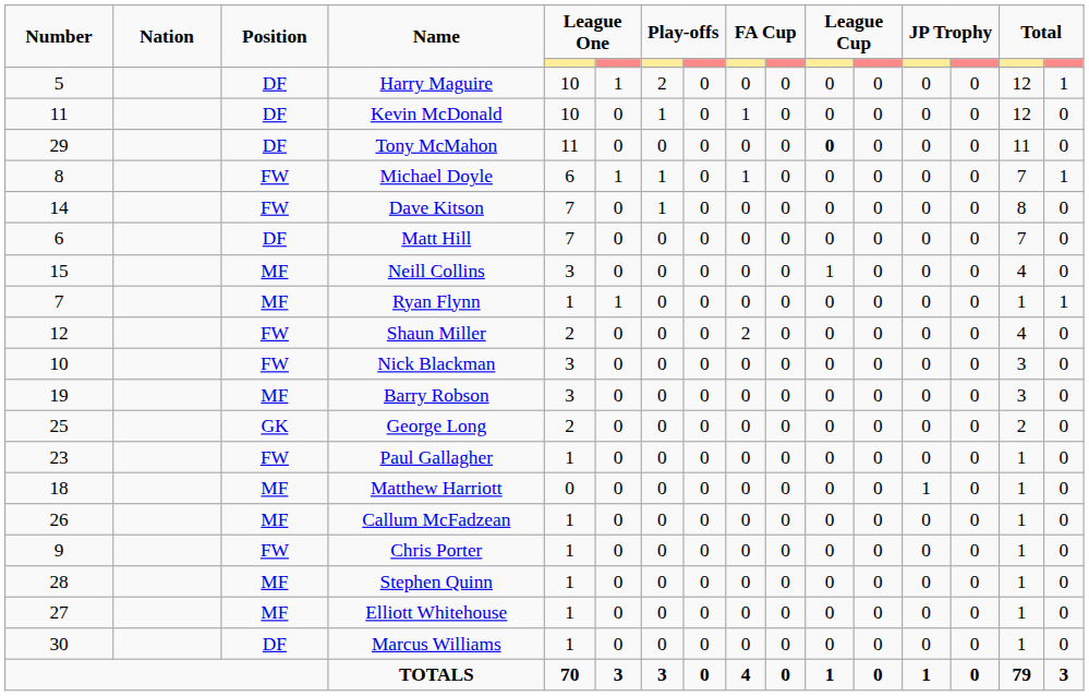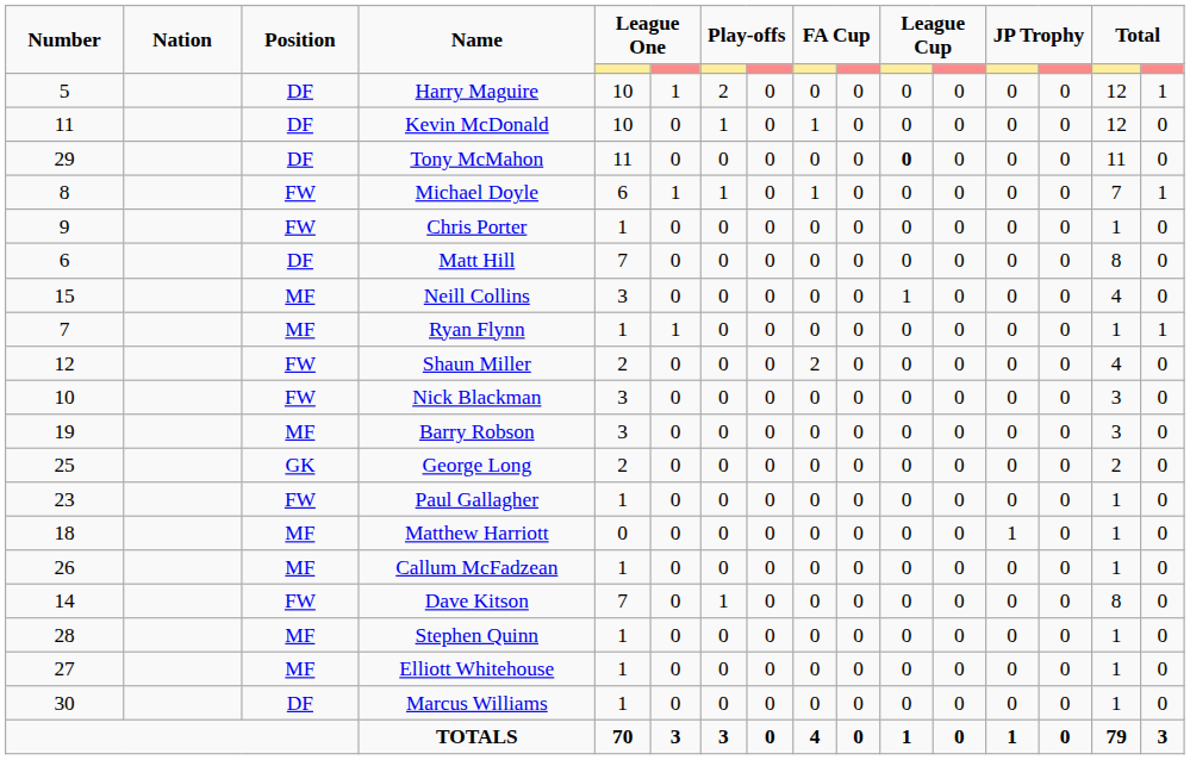rows swapped: Dave Kitson <-> Chris Porter
Matt Hill | column 15: 7 -> 8
